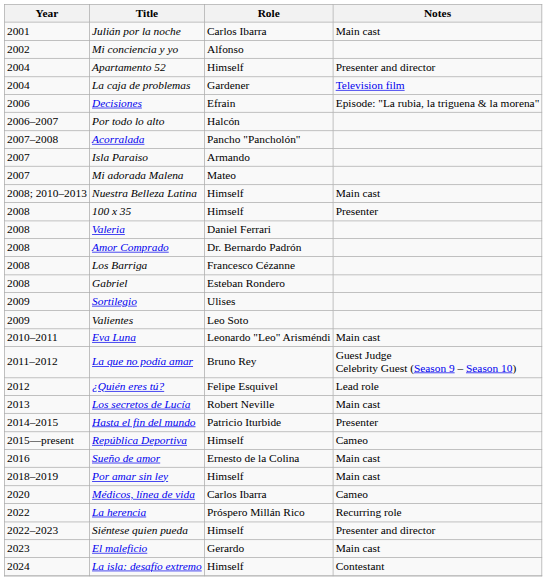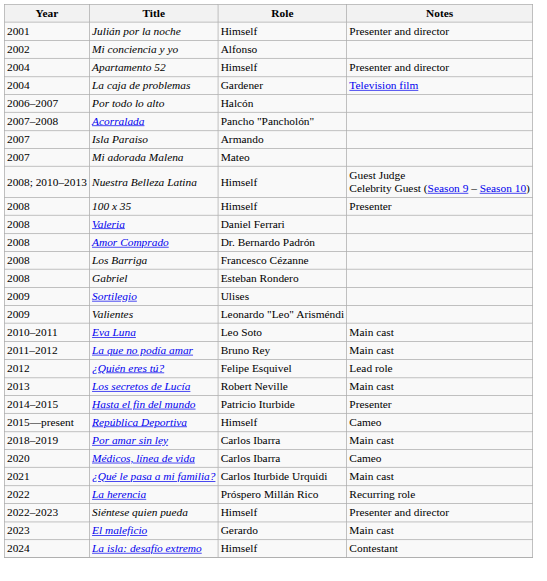Julián por la noche | Role: Carlos Ibarra -> Himself
Julián por la noche | Notes: Main cast -> Presenter and director
- row: 2006 | Decisiones | Efrain | Episode: "La rubia, la triguena & la morena"
Nuestra Belleza Latina | Notes: Main cast -> Guest Judge Celebrity Guest (Season 9 – Season 10)
Valientes | Role: Leo Soto -> Leonardo "Leo" Arisméndi
Eva Luna | Role: Leonardo "Leo" Arisméndi -> Leo Soto
La que no podía amar | Notes: Guest Judge Celebrity Guest (Season 9 – Season 10) -> Main cast
- row: 2016 | Sueño de amor | Ernesto de la Colina | Main cast
Por amar sin ley | Role: Himself -> Carlos Ibarra
+ row: 2021 | ¿Qué le pasa a mi familia? | Carlos Iturbide Urquidi | Main cast
